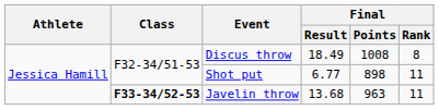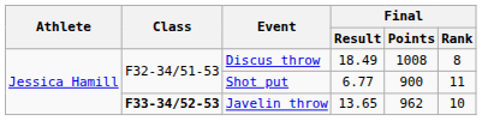Shot put | Final / Points: 898 -> 900
Javelin throw | Final / Result: 13.68 -> 13.65
Javelin throw | Final / Points: 963 -> 962
Javelin throw | Final / Rank: 11 -> 10
